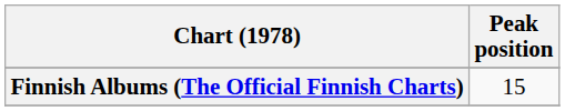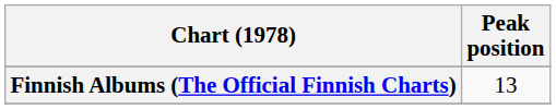Finnish Albums (The Official Finnish Charts) | Peak position: 15 -> 13
